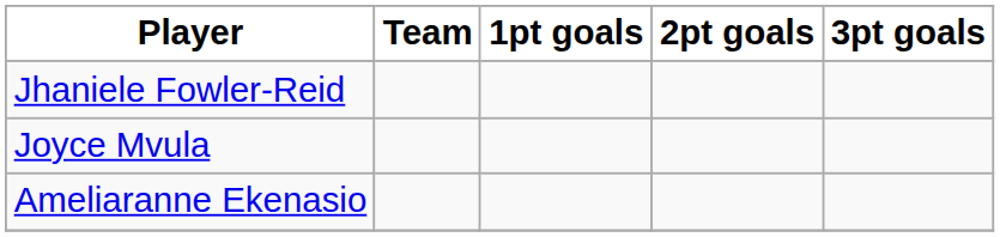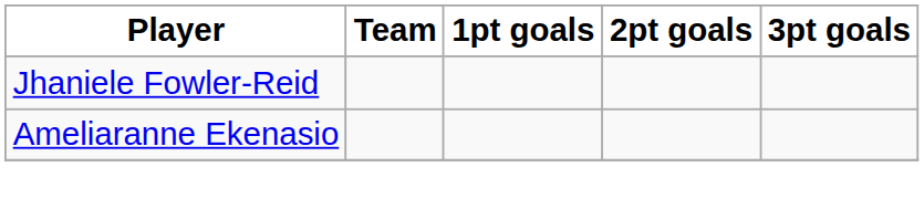- row: Joyce Mvula
